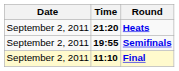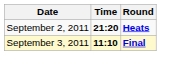- row: September 2, 2011 | 19:55 | Semifinals
Final | Date: September 2, 2011 -> September 3, 2011
